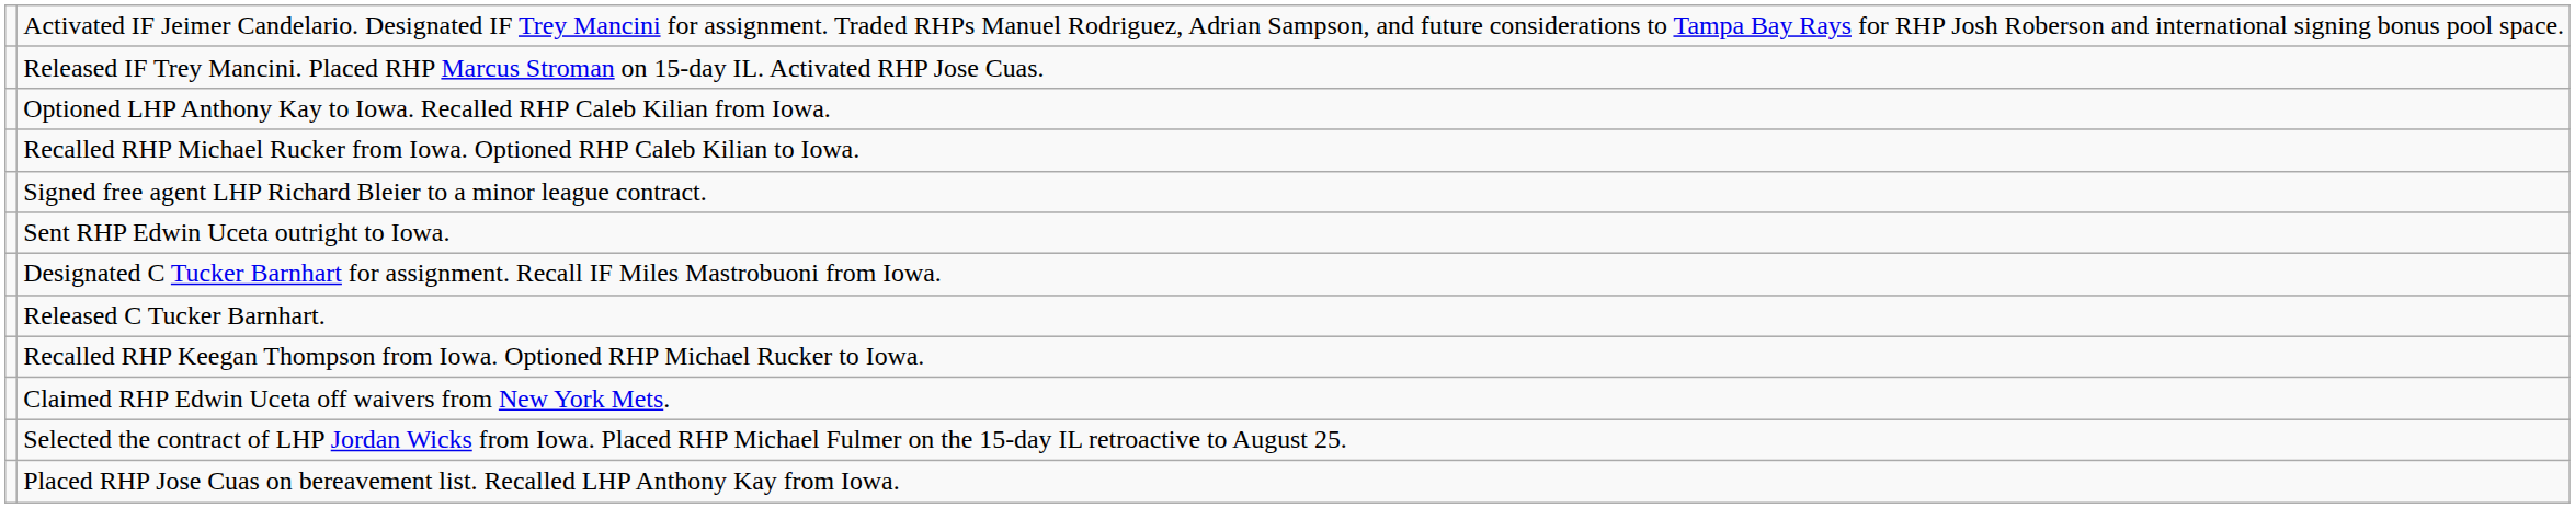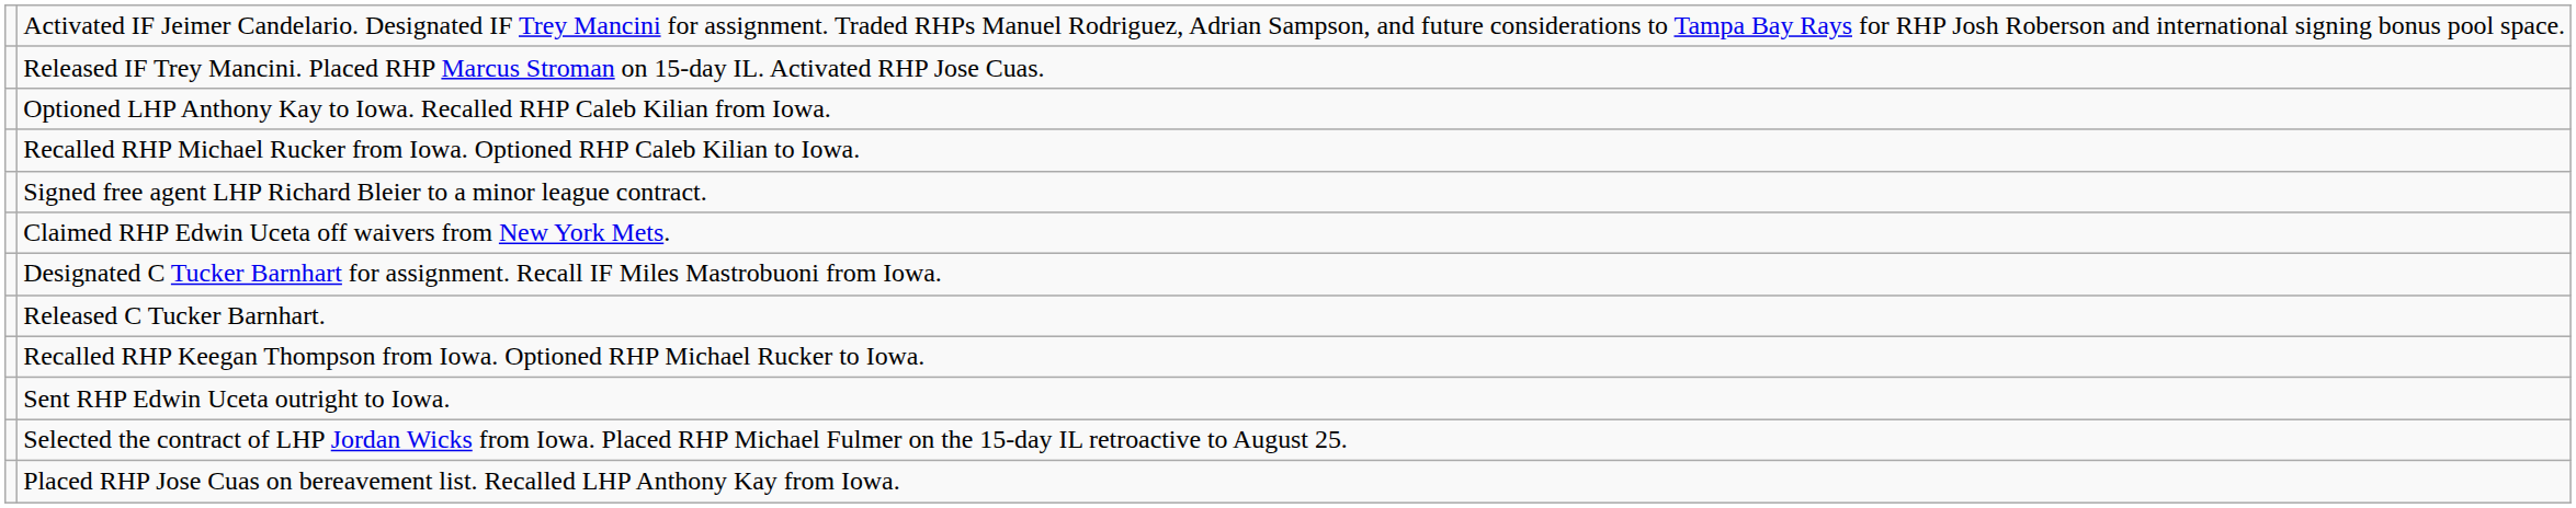rows swapped: Claimed RHP Edwin Uceta off waivers from New York Mets. <-> Sent RHP Edwin Uceta outright to Iowa.
